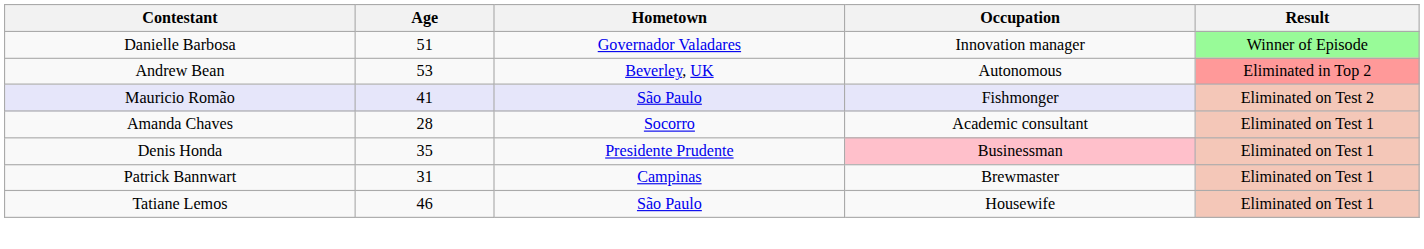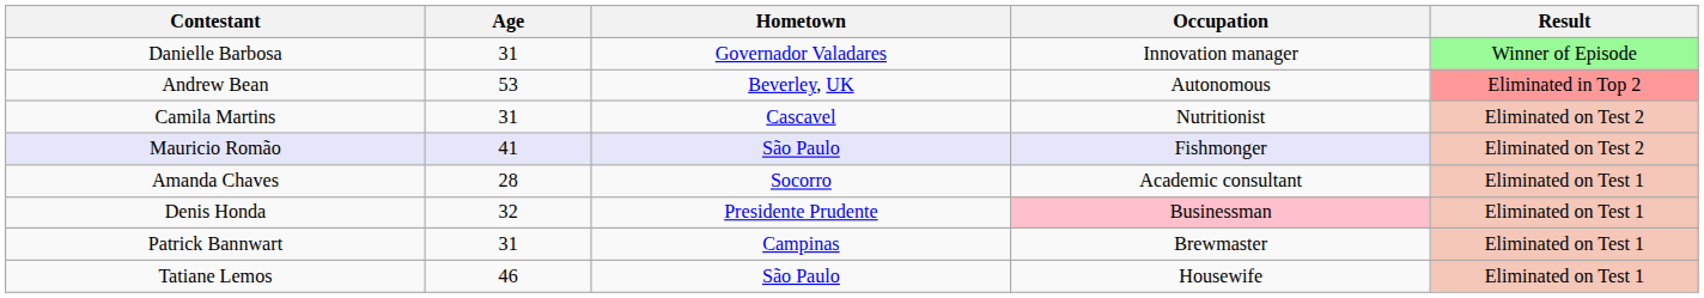Danielle Barbosa | Age: 51 -> 31
+ row: Camila Martins | 31 | Cascavel | Nutritionist | Eliminated on Test 2
Denis Honda | Age: 35 -> 32
